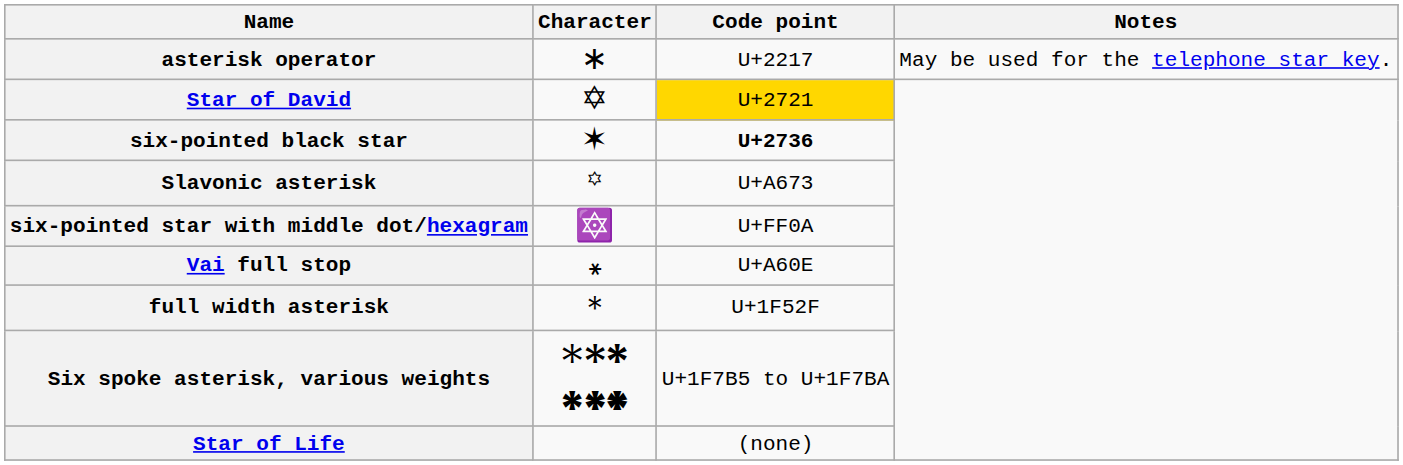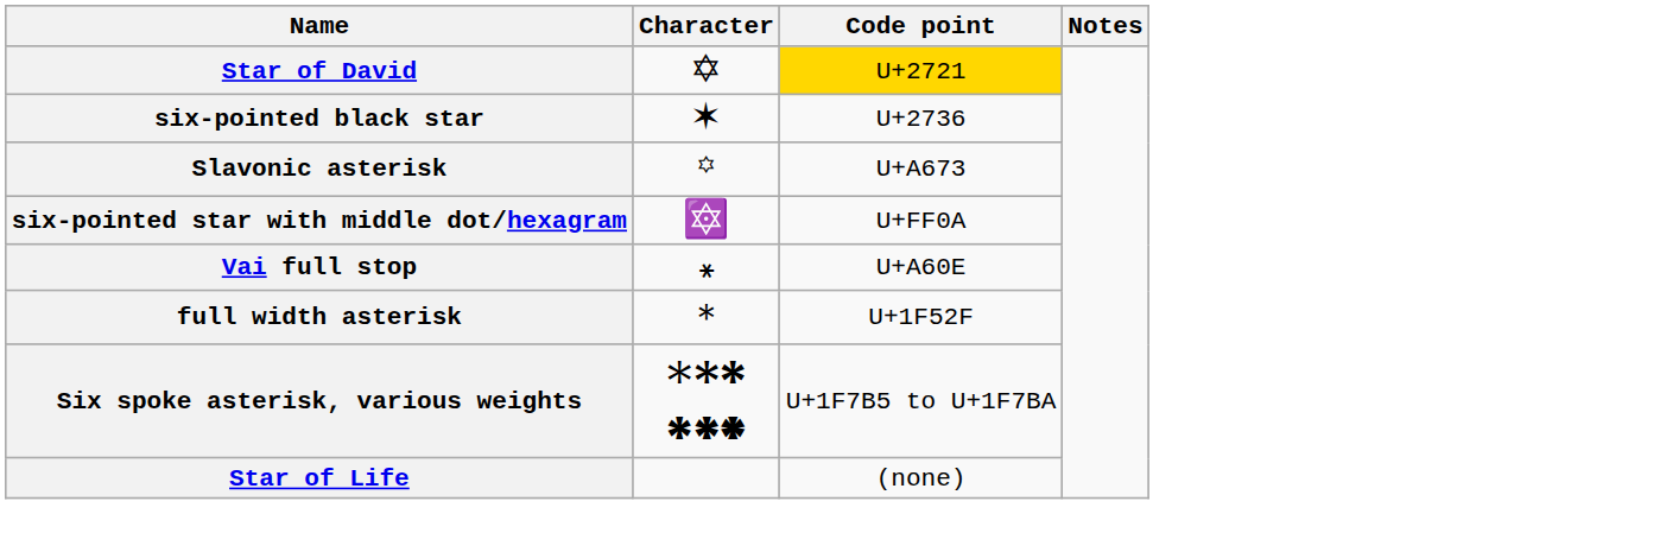- row: asterisk operator | ∗ | U+2217 | May be used for the telephone star key.
six-pointed black star | Code point: bold -> normal
